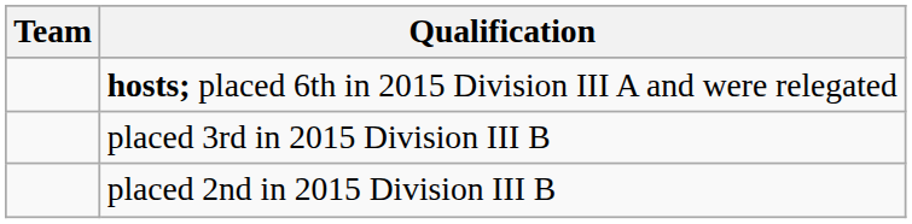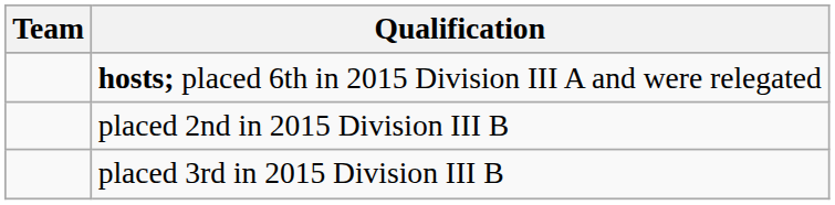rows swapped: placed 2nd in 2015 Division III B <-> placed 3rd in 2015 Division III B
